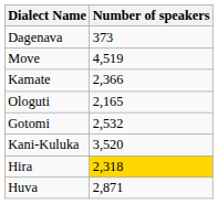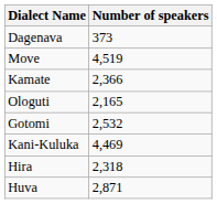Kani-Kuluka | Number of speakers: 3,520 -> 4,469
Hira | Number of speakers: gold background -> no background
